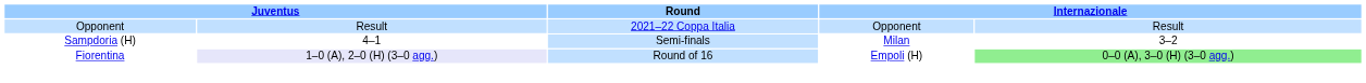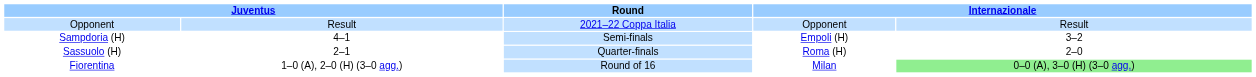Sampdoria (H) | column 4: Milan -> Empoli (H)
+ row: Sassuolo (H) | 2–1 | Quarter-finals | Roma (H) | 2–0
Fiorentina | column 2: lavender background -> no background
Fiorentina | column 4: Empoli (H) -> Milan
